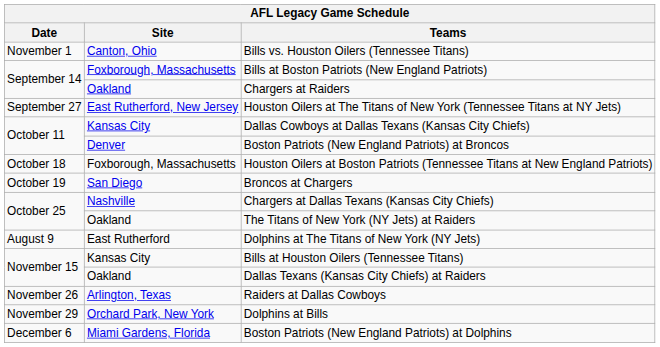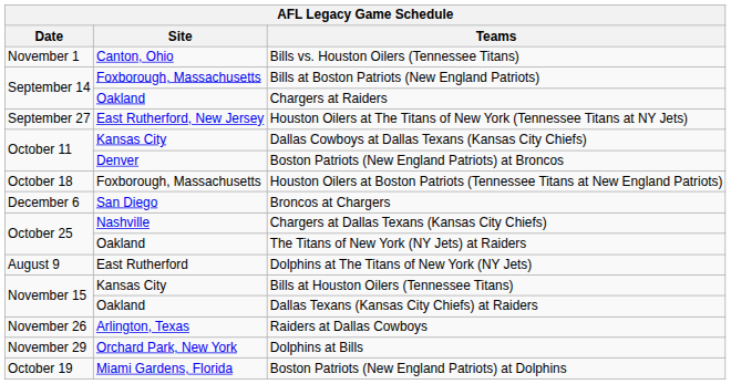Broncos at Chargers | Date: October 19 -> December 6
Boston Patriots (New England Patriots) at Dolphins | Date: December 6 -> October 19
